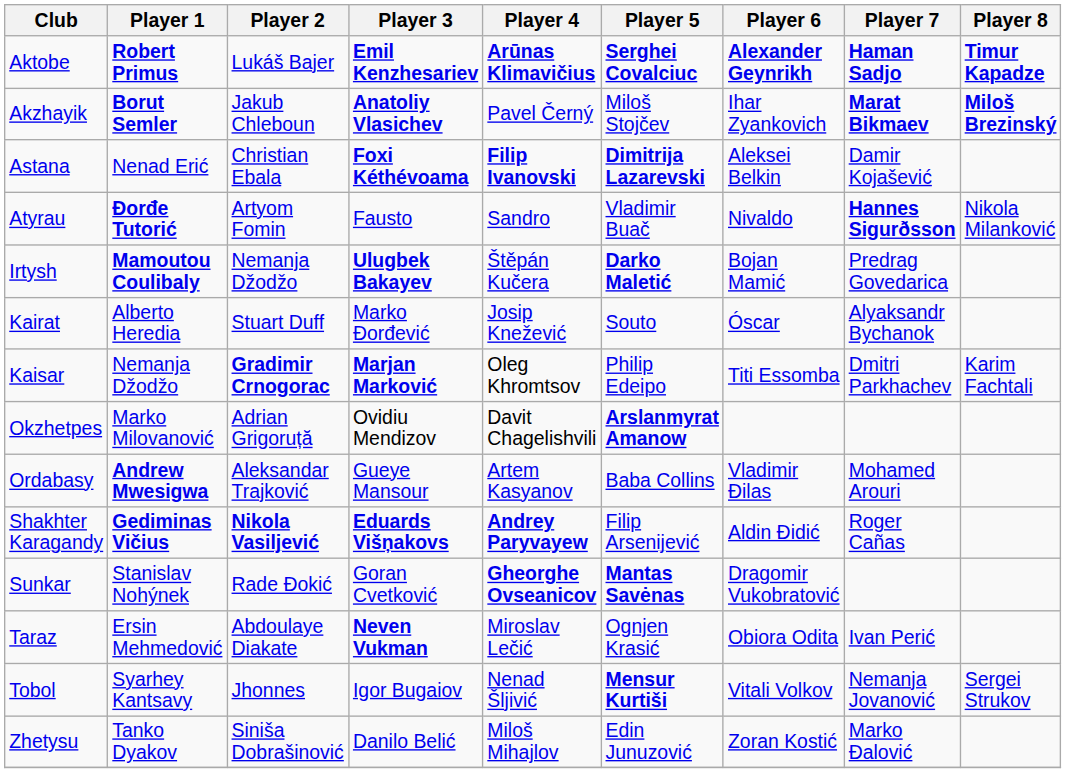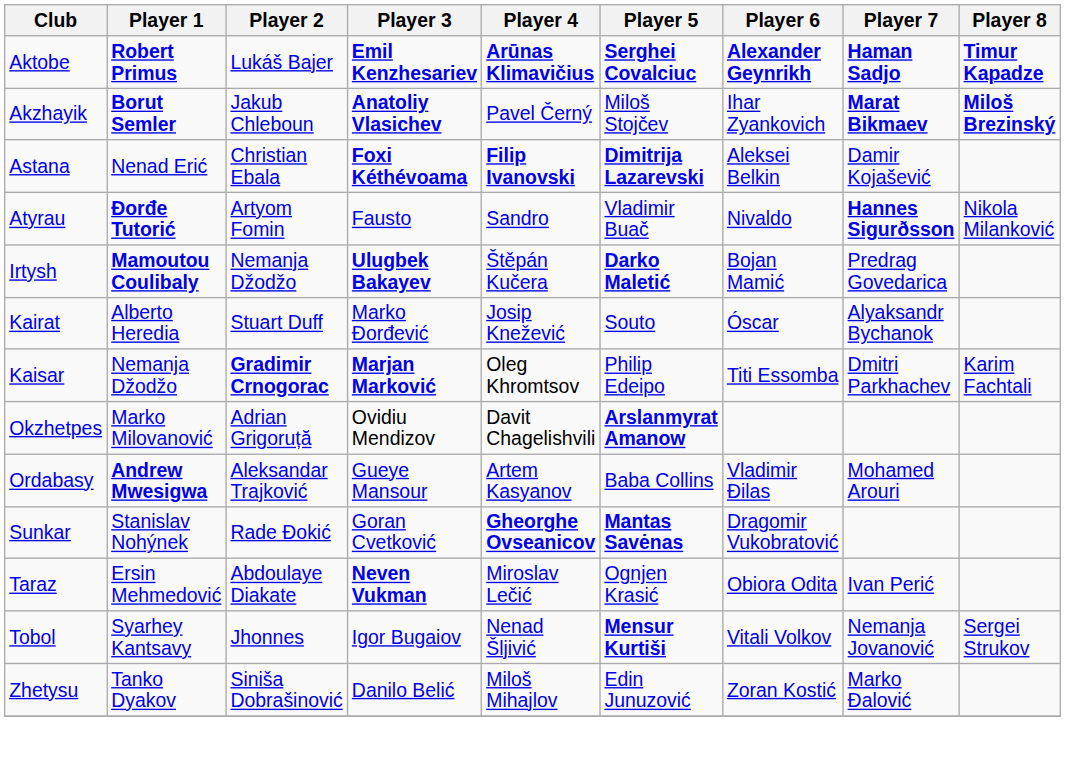- row: Shakhter Karagandy | Gediminas Vičius | Nikola Vasiljević | Eduards Višņakovs | Andrey Paryvayew | Filip Arsenijević | Aldin Đidić | Roger Cañas
